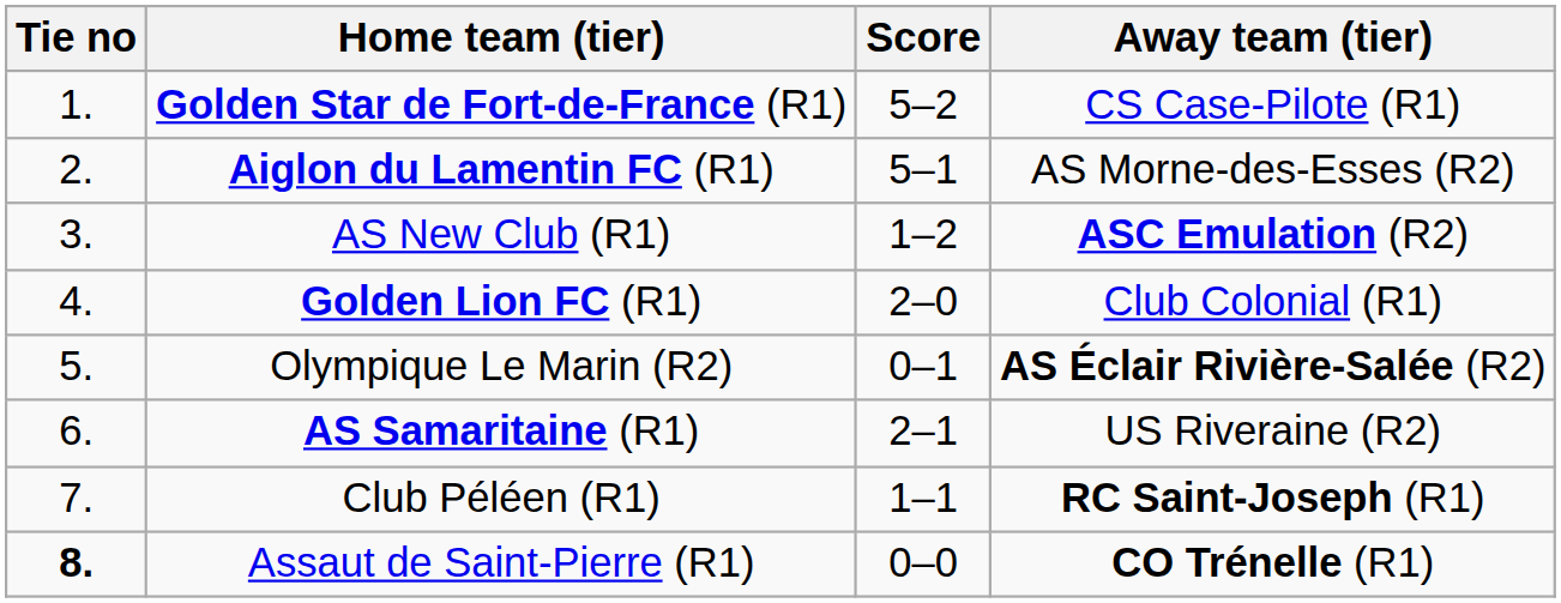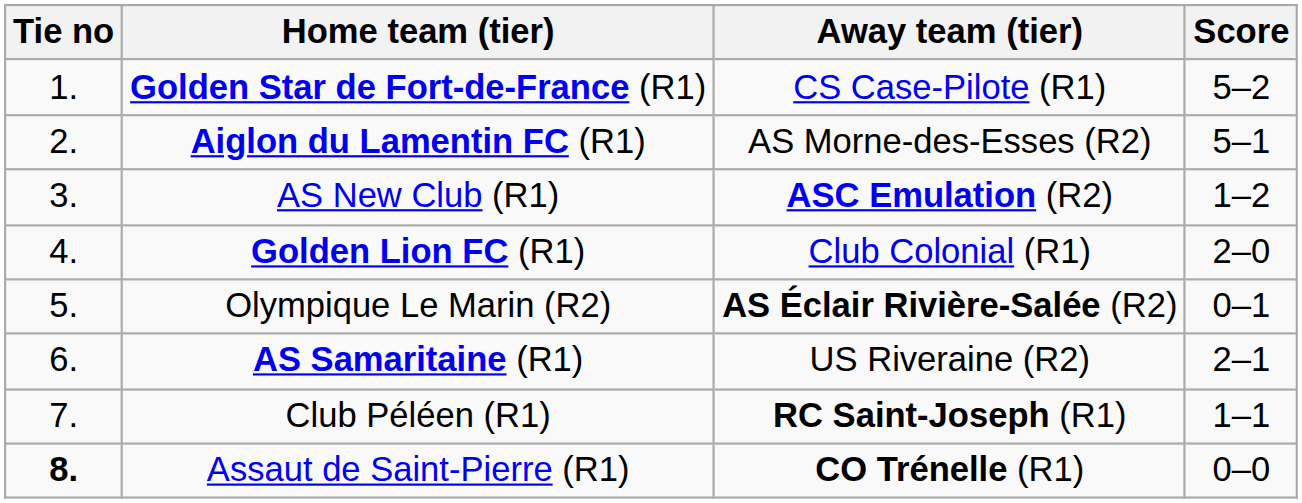columns swapped: Score <-> Away team (tier)
